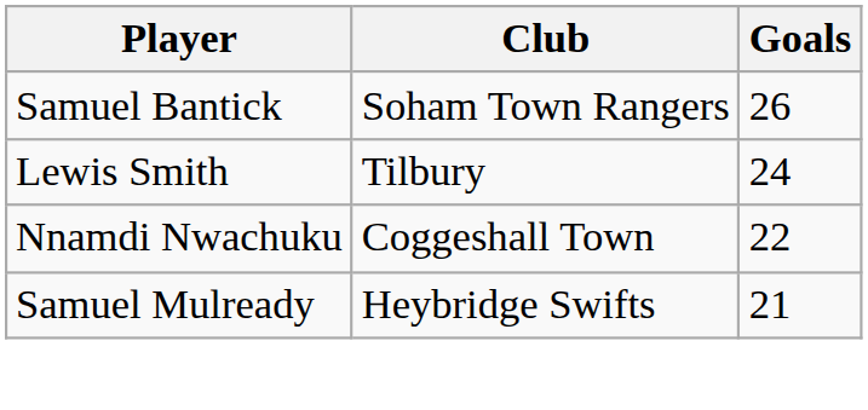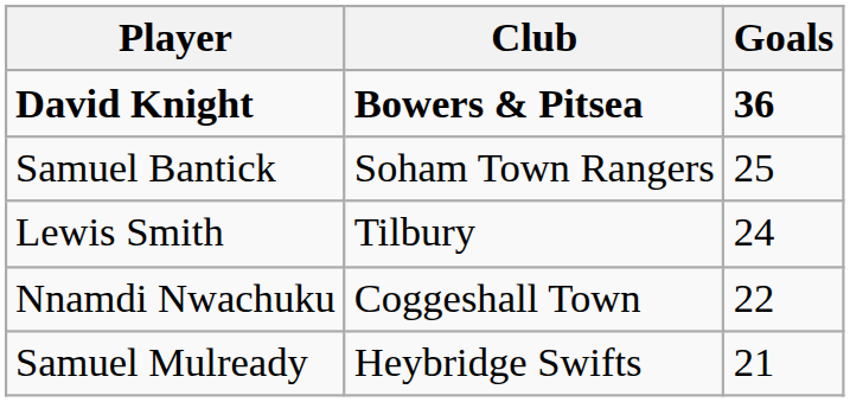+ row: David Knight | Bowers & Pitsea | 36
Samuel Bantick | Goals: 26 -> 25
